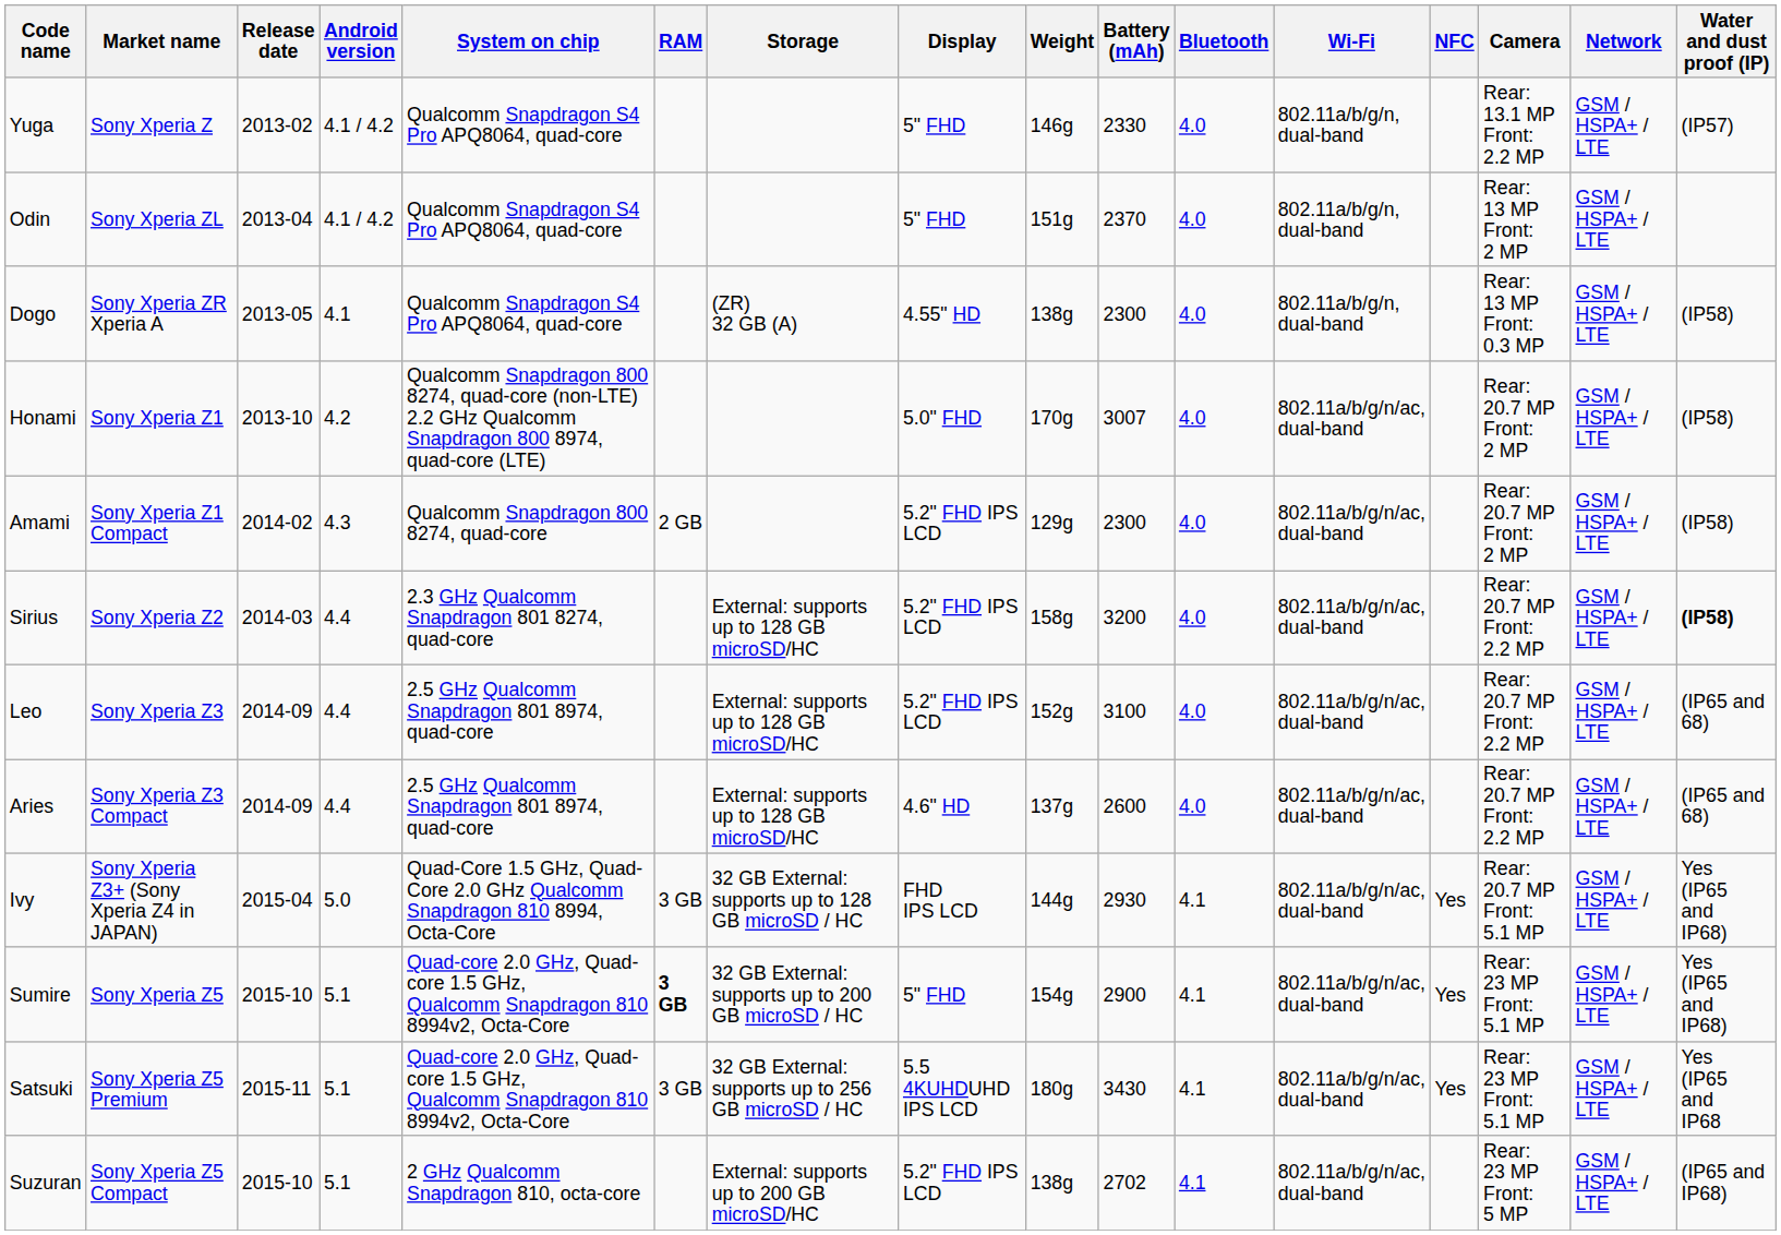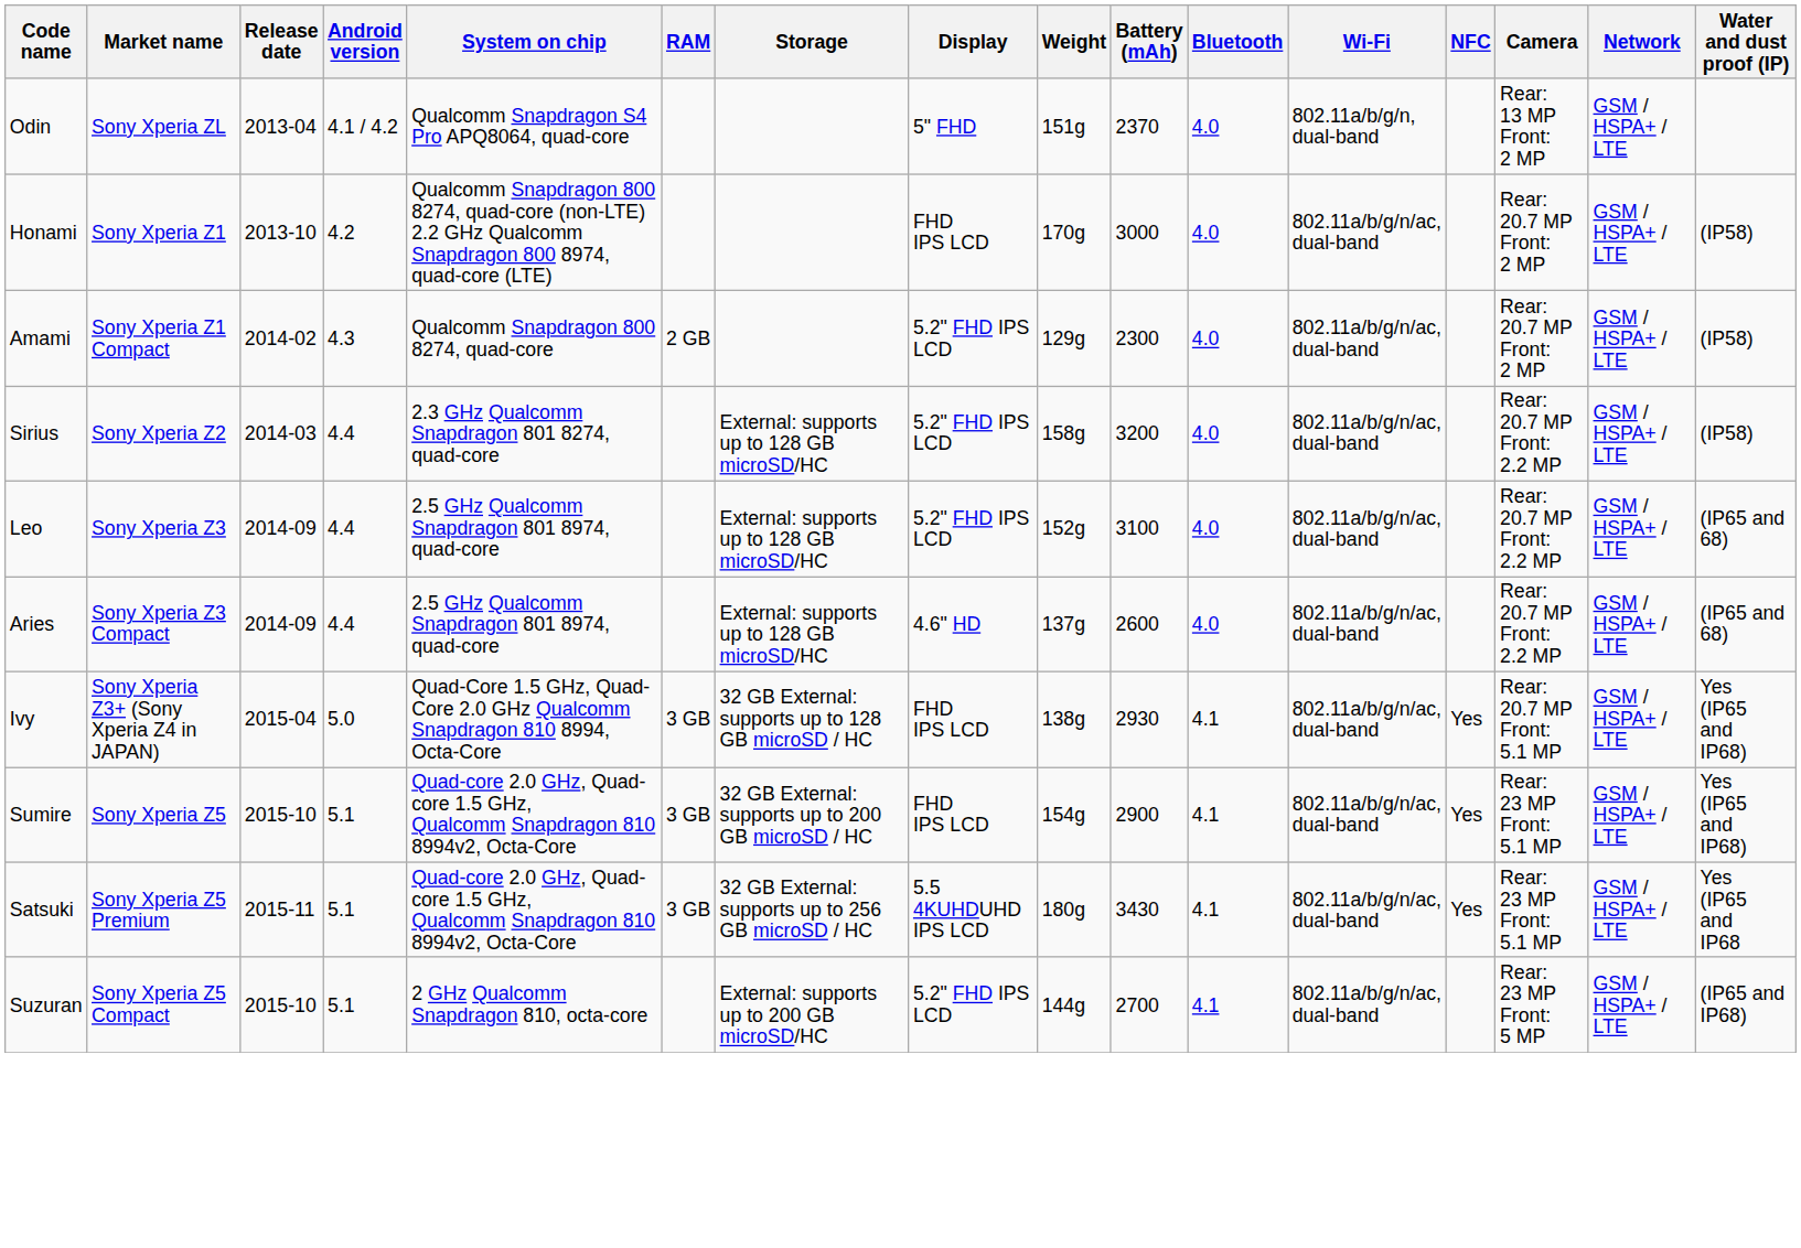- row: Yuga | Sony Xperia Z | 2013-02 | 4.1 / 4.2 | Qualcomm Snapdragon S4 Pro APQ8064, quad-core | 5" FHD | 146g | 2330 | 4.0 | 802.11a/b/g/n, dual-band | Rear: 13.1 MP Front: 2.2 MP | GSM / HSPA+ / LTE | (IP57)
- row: Dogo | Sony Xperia ZR Xperia A | 2013-05 | 4.1 | Qualcomm Snapdragon S4 Pro APQ8064, quad-core | (ZR) 32 GB (A) | 4.55" HD | 138g | 2300 | 4.0 | 802.11a/b/g/n, dual-band | Rear: 13 MP Front: 0.3 MP | GSM / HSPA+ / LTE | (IP58)
Honami | Display: 5.0" FHD -> FHD IPS LCD
Honami | Battery (mAh): 3007 -> 3000
Sirius | Water and dust proof (IP): bold -> normal
Ivy | Weight: 144g -> 138g
Sumire | RAM: bold -> normal
Sumire | Display: 5" FHD -> FHD IPS LCD
Suzuran | Weight: 138g -> 144g
Suzuran | Battery (mAh): 2702 -> 2700
